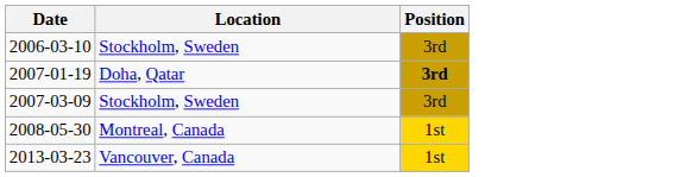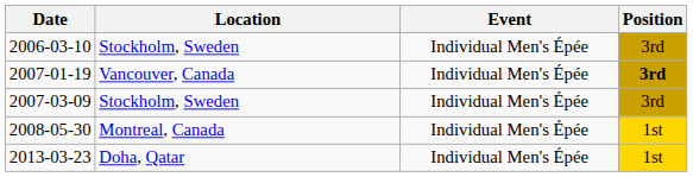+ column: Event | Individual Men's Épée | Individual Men's Épée | Individual Men's Épée | Individual Men's Épée | Individual Men's Épée
2007-01-19 | Location: Doha, Qatar -> Vancouver, Canada
2013-03-23 | Location: Vancouver, Canada -> Doha, Qatar
